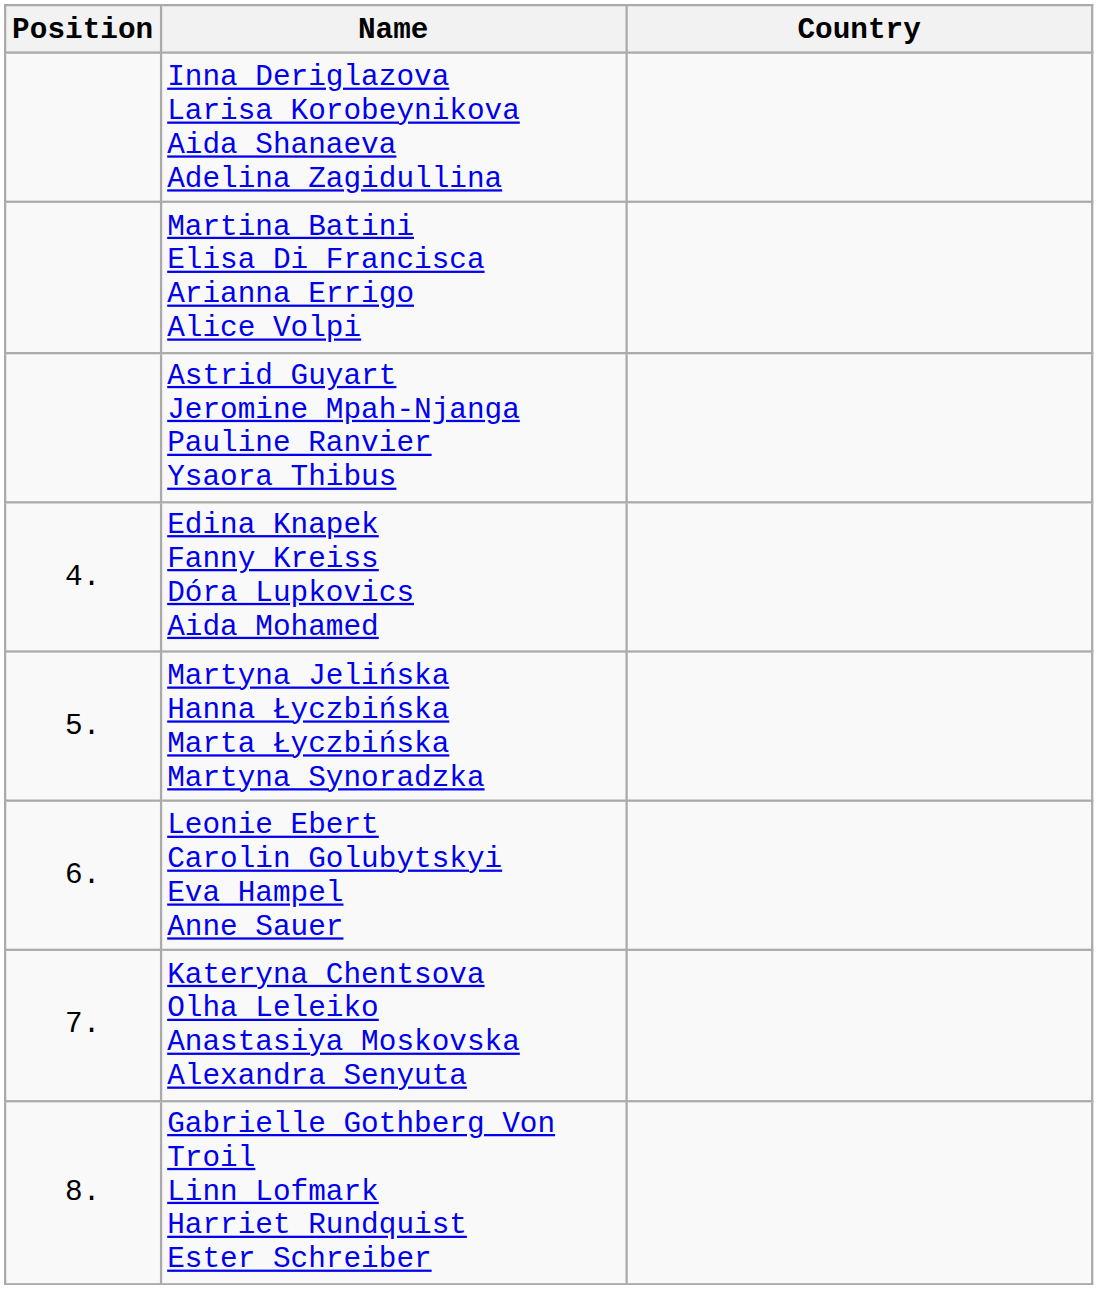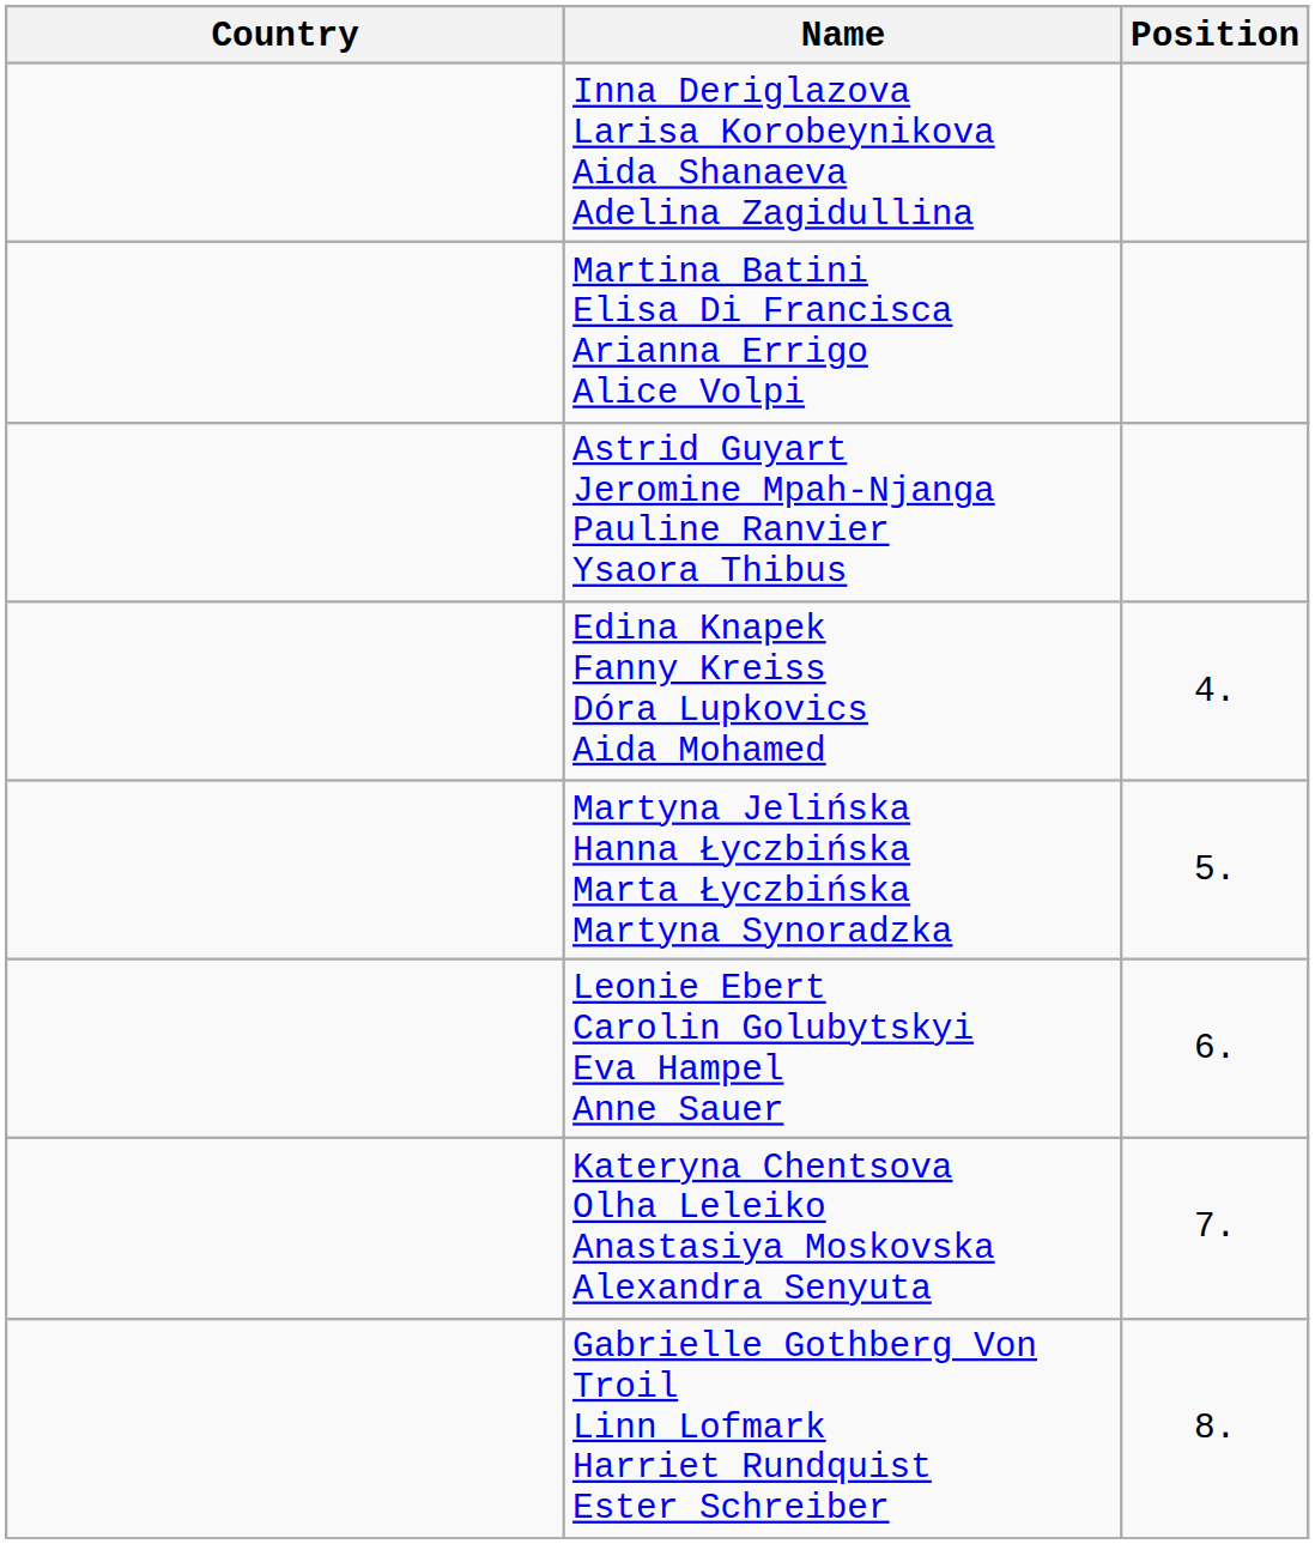columns swapped: Position <-> Country
